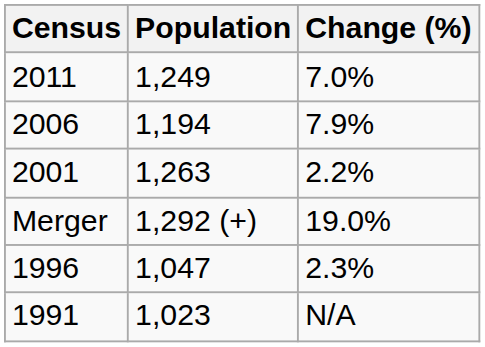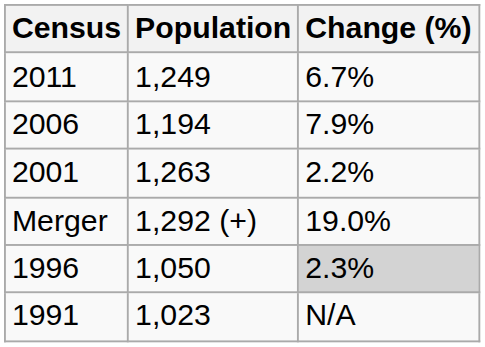2011 | Change (%): 7.0% -> 6.7%
1996 | Population: 1,047 -> 1,050
1996 | Change (%): no background -> lightgrey background
